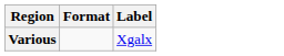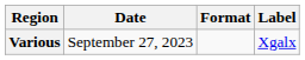+ column: Date | September 27, 2023
